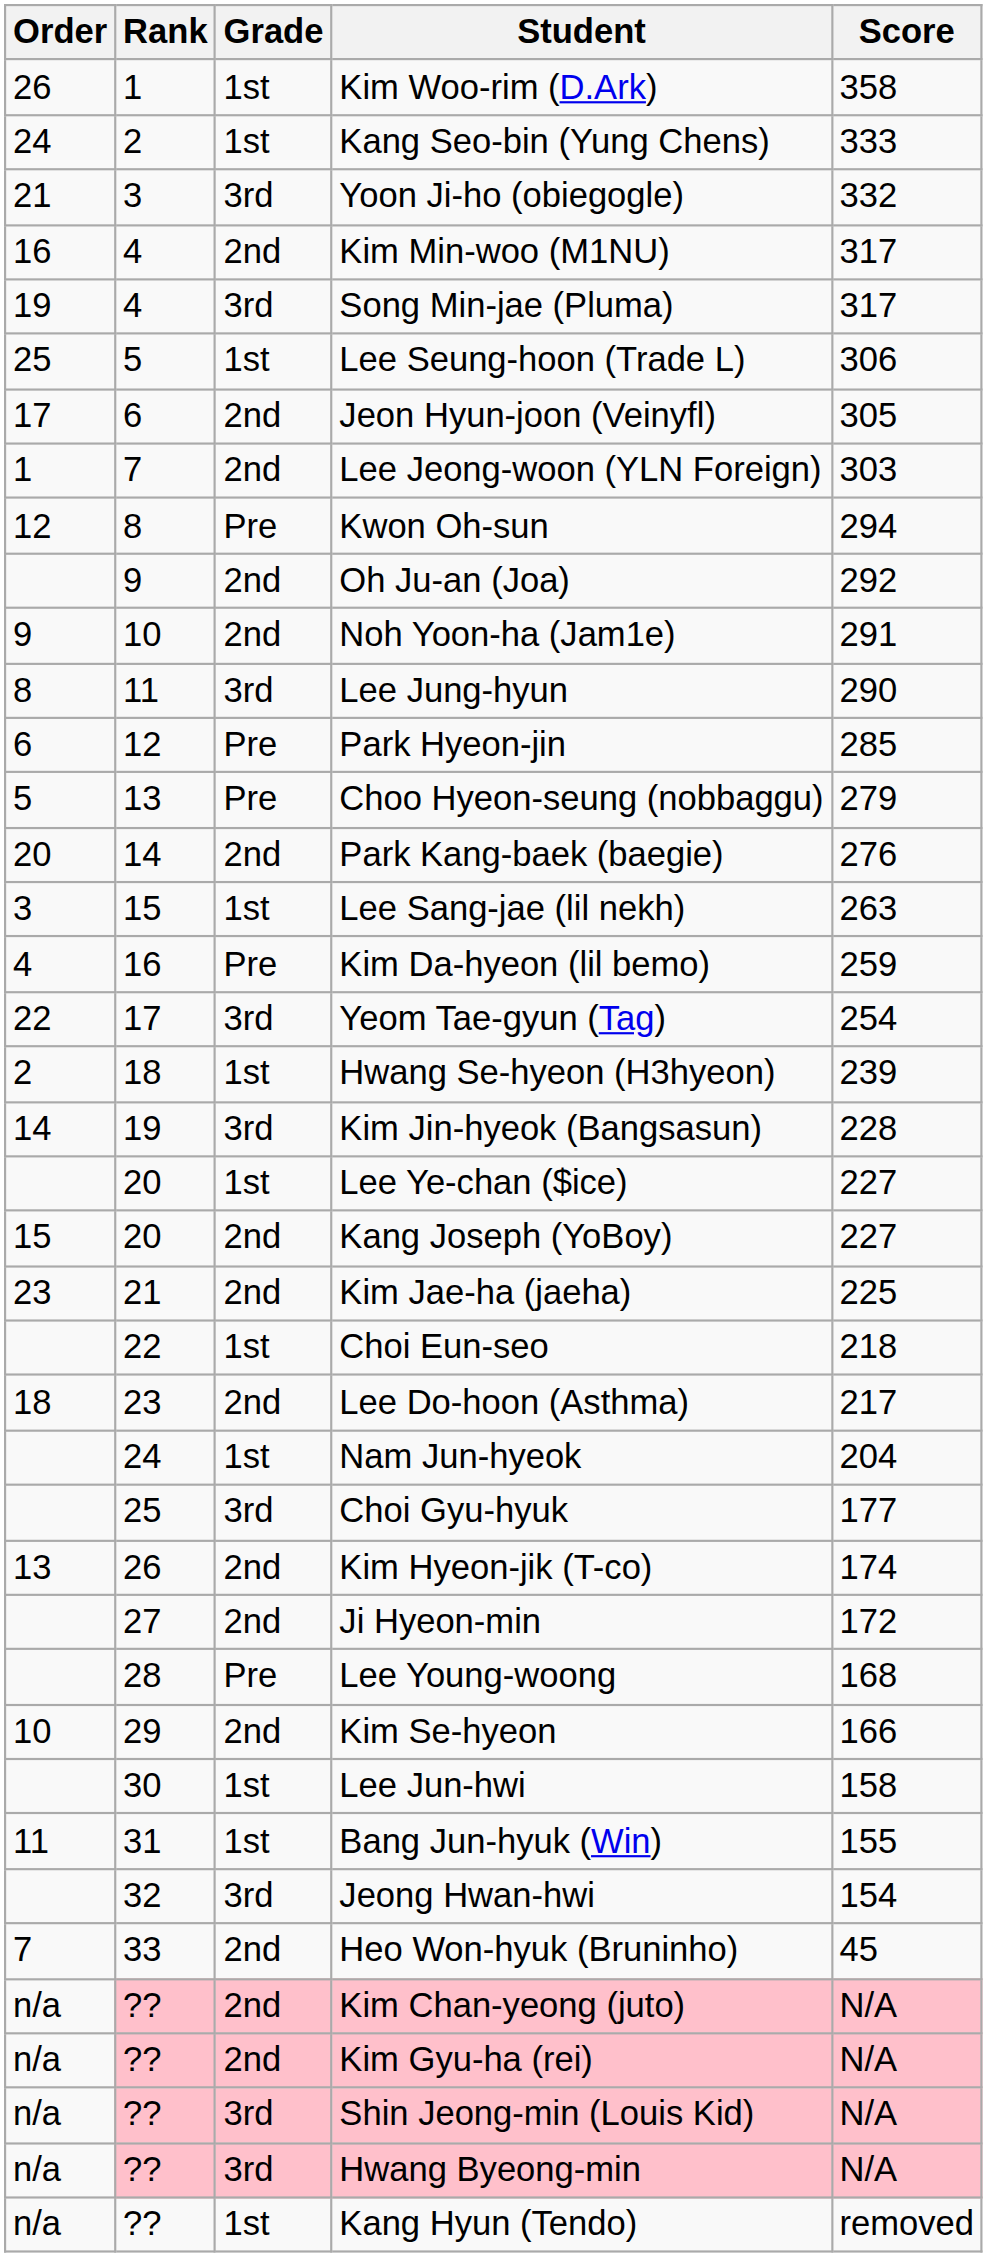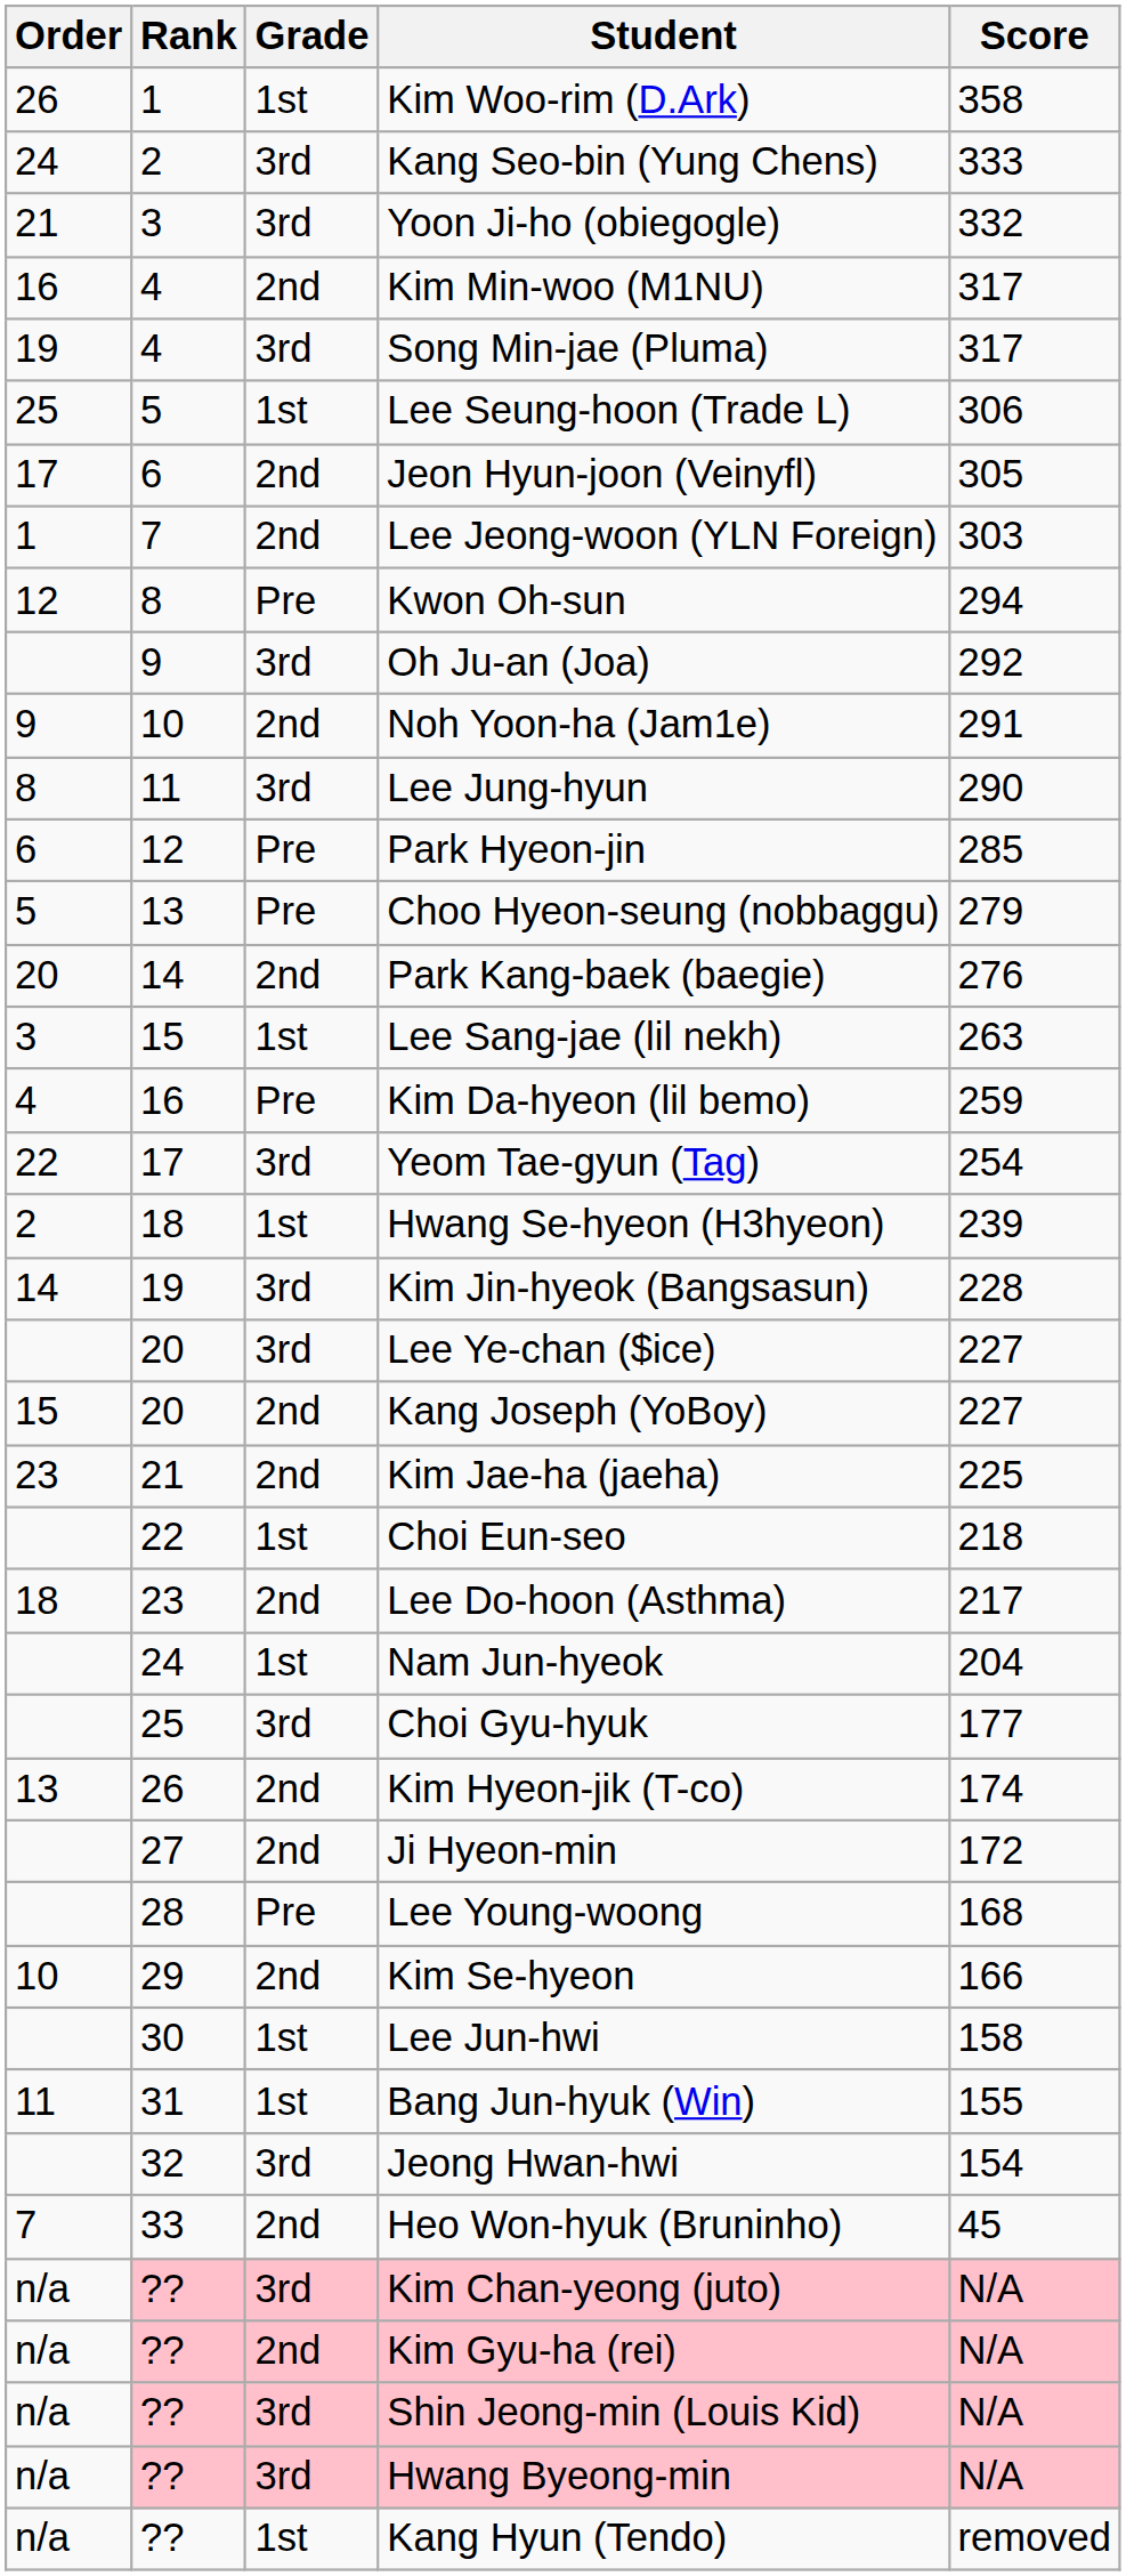Kang Seo-bin (Yung Chens) | Grade: 1st -> 3rd
Oh Ju-an (Joa) | Grade: 2nd -> 3rd
Lee Ye-chan ($ice) | Grade: 1st -> 3rd
Kim Chan-yeong (juto) | Grade: 2nd -> 3rd
